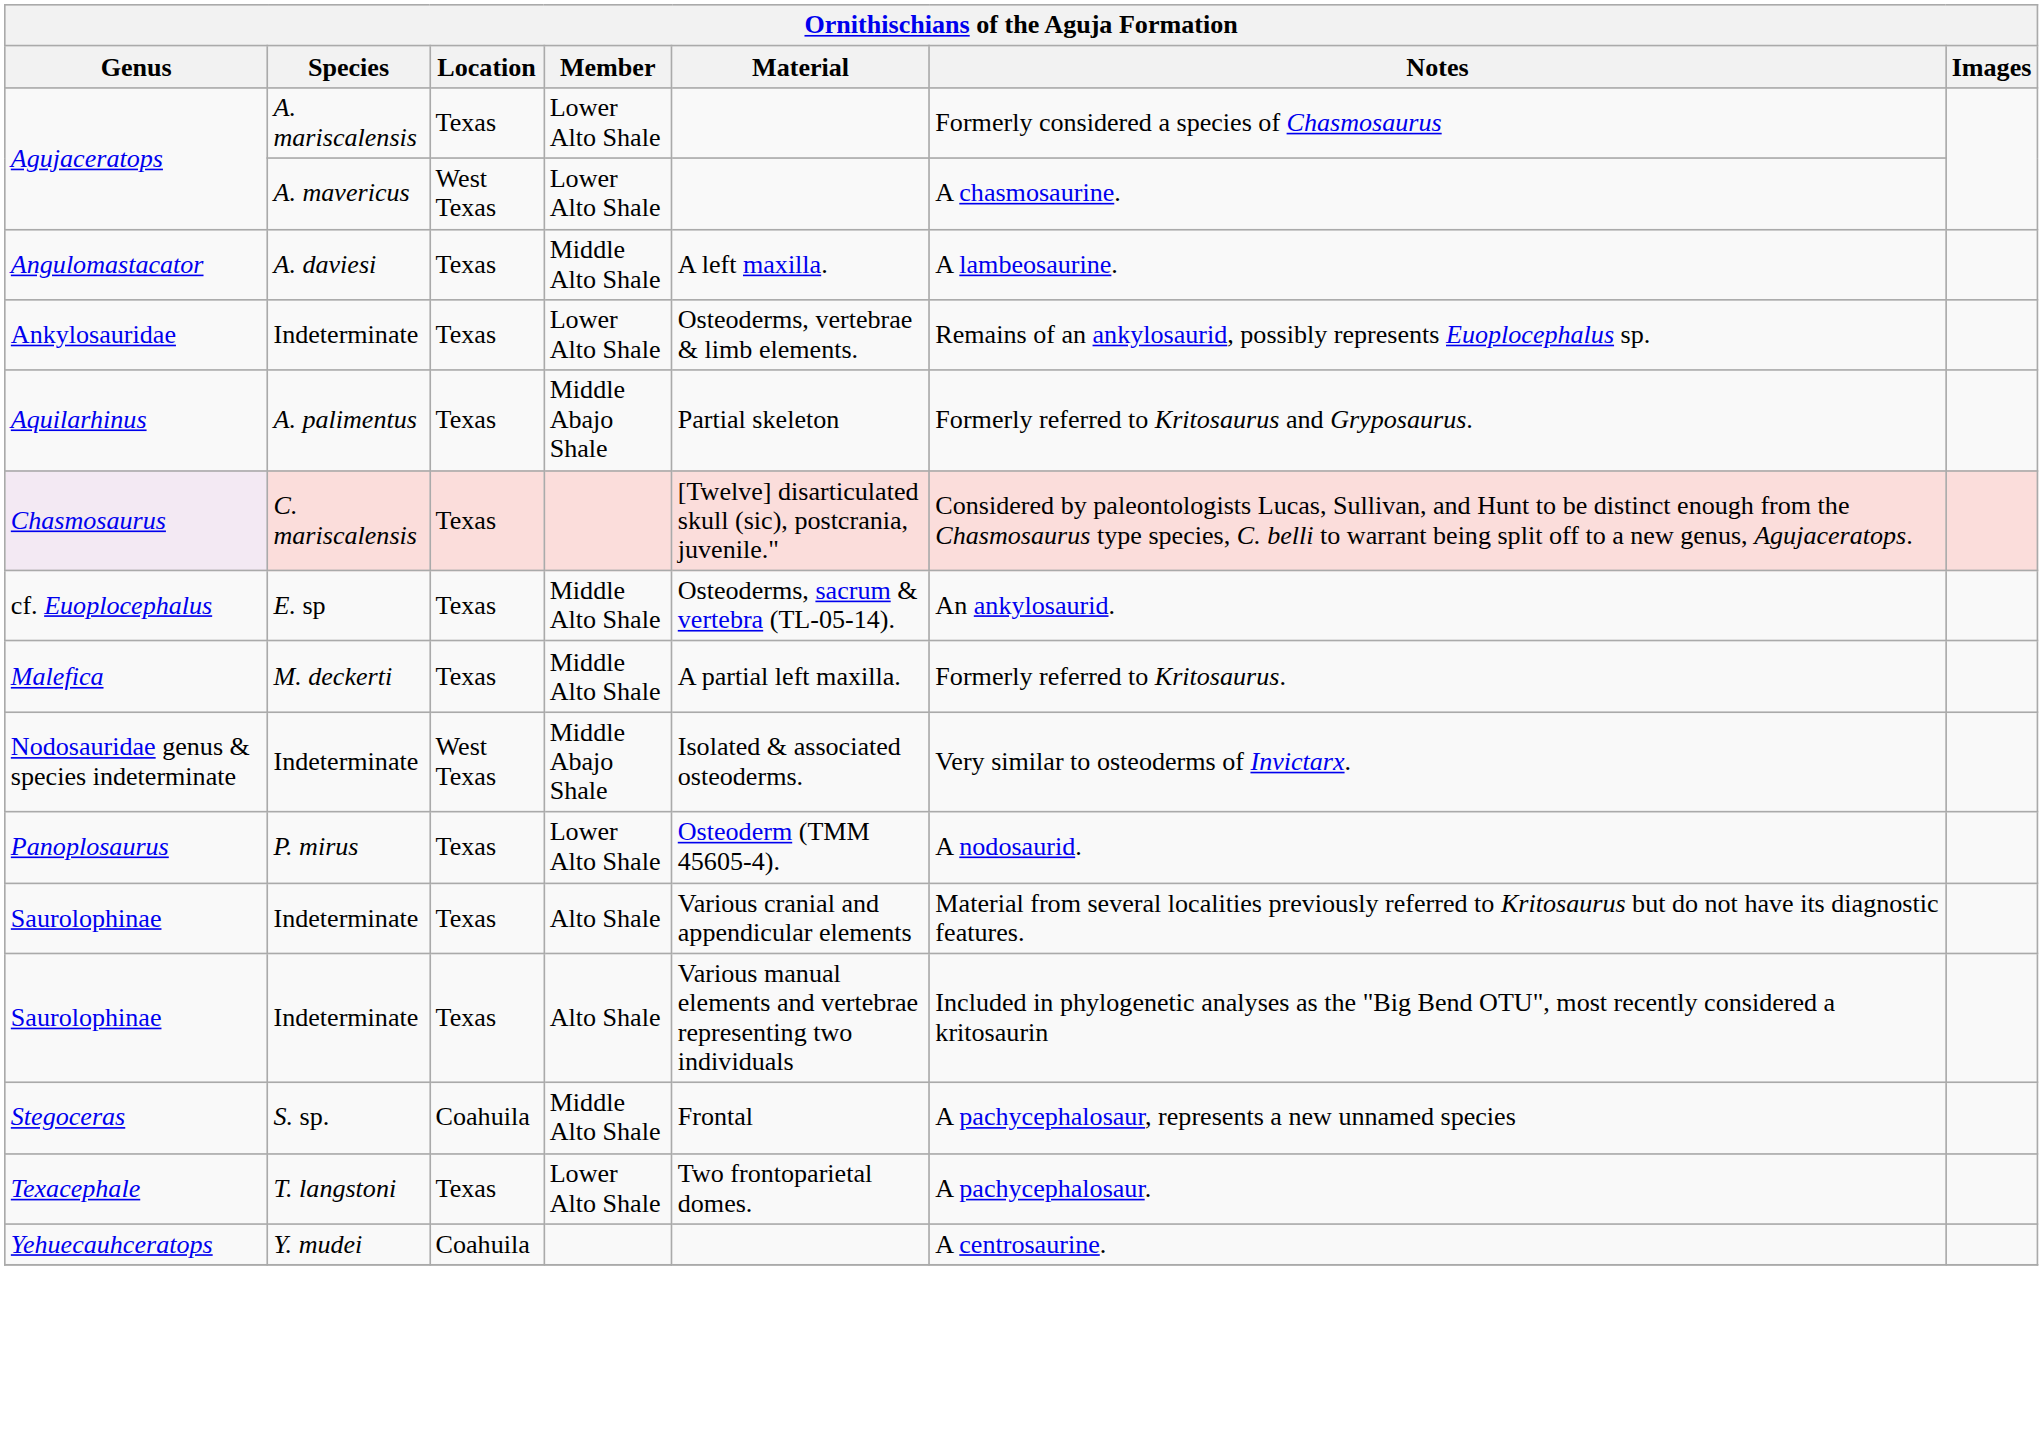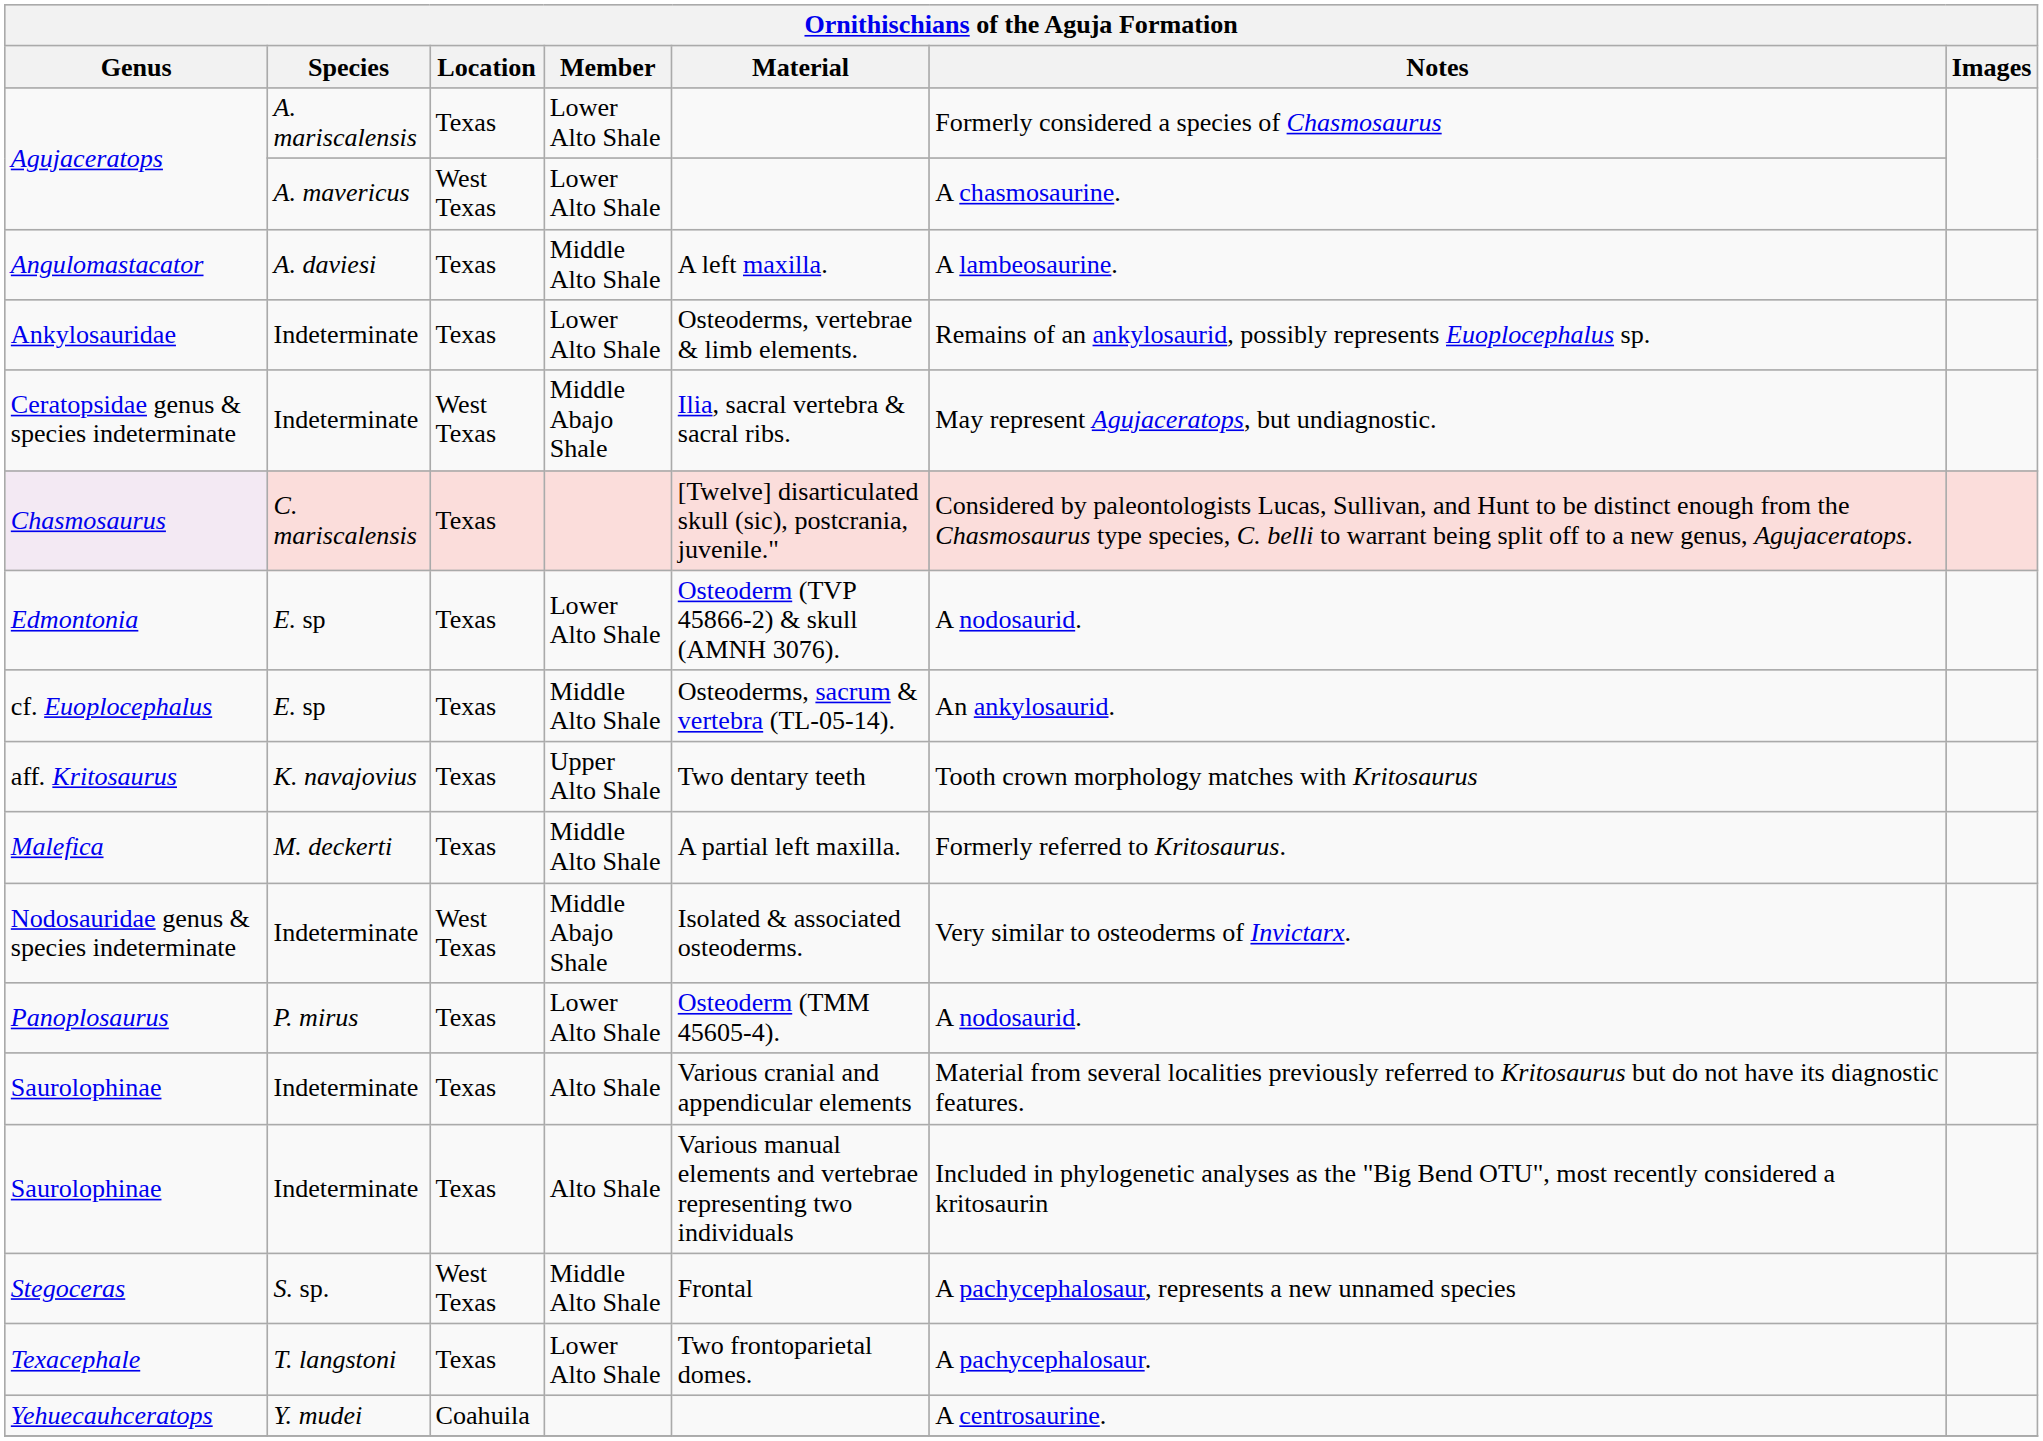- row: Aquilarhinus | A. palimentus | Texas | Middle Abajo Shale | Partial skeleton | Formerly referred to Kritosaurus and Gryposaurus.
+ row: Ceratopsidae genus & species indeterminate | Indeterminate | West Texas | Middle Abajo Shale | Ilia, sacral vertebra & sacral ribs. | May represent Agujaceratops, but undiagnostic.
+ row: Edmontonia | E. sp | Texas | Lower Alto Shale | Osteoderm (TVP 45866-2) & skull (AMNH 3076). | A nodosaurid.
+ row: aff. Kritosaurus | K. navajovius | Texas | Upper Alto Shale | Two dentary teeth | Tooth crown morphology matches with Kritosaurus
Stegoceras | Location: Coahuila -> West Texas
